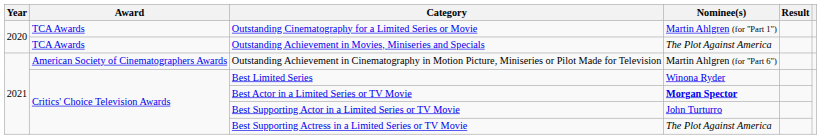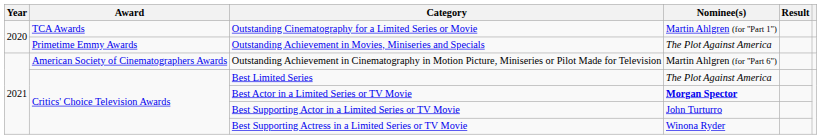Outstanding Achievement in Movies, Miniseries and Specials | Award: TCA Awards -> Primetime Emmy Awards
Best Limited Series | Nominee(s): Winona Ryder -> The Plot Against America
Best Supporting Actress in a Limited Series or TV Movie | Nominee(s): The Plot Against America -> Winona Ryder
